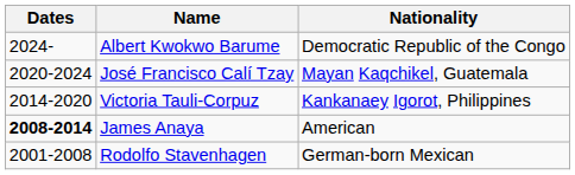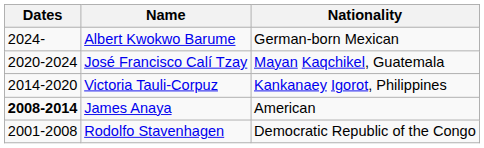Albert Kwokwo Barume | Nationality: Democratic Republic of the Congo -> German-born Mexican
Rodolfo Stavenhagen | Nationality: German-born Mexican -> Democratic Republic of the Congo
